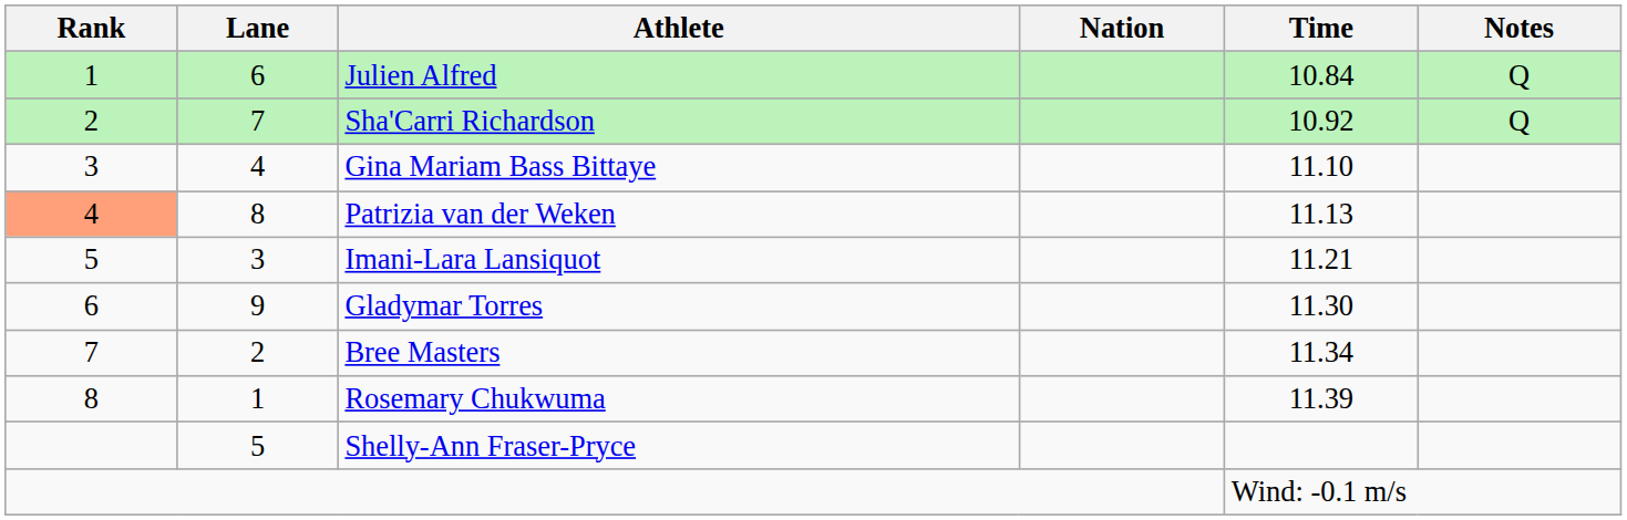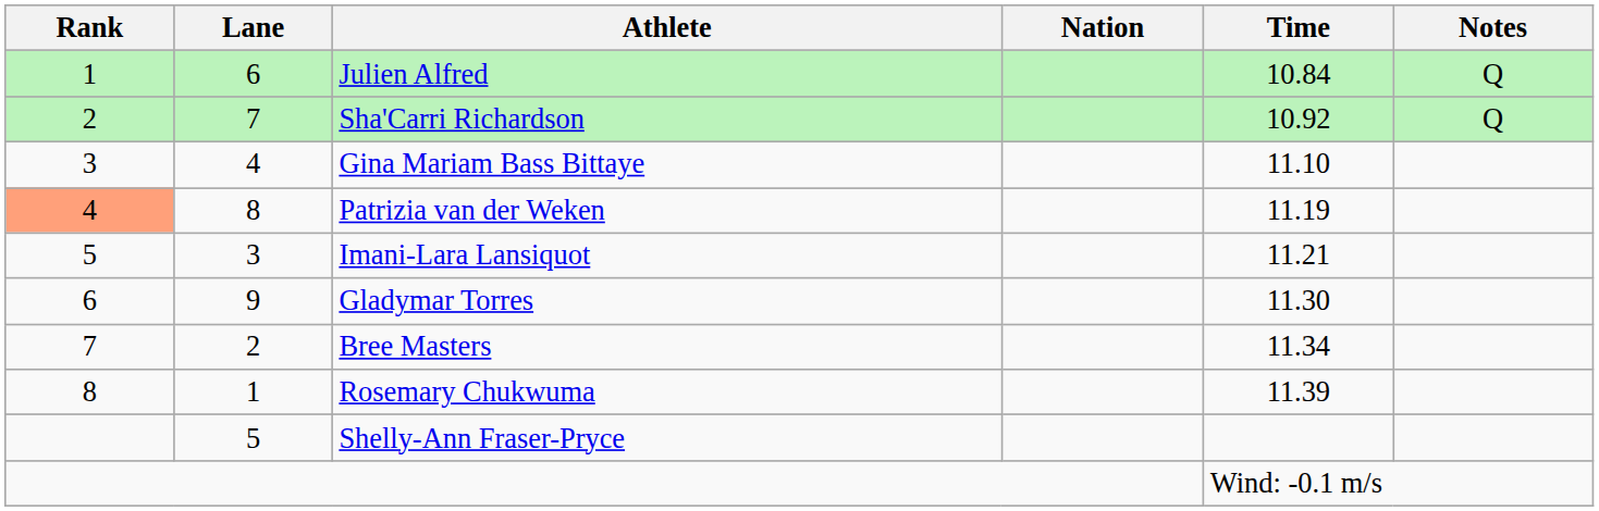Patrizia van der Weken | Time: 11.13 -> 11.19
